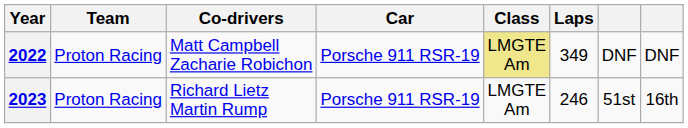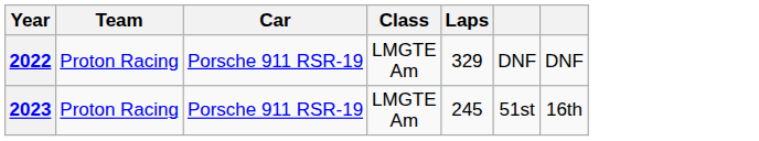- column: Co-drivers | Matt Campbell Zacharie Robichon | Richard Lietz Martin Rump
2022 | Class: khaki background -> no background
2022 | Laps: 349 -> 329
2023 | Laps: 246 -> 245
